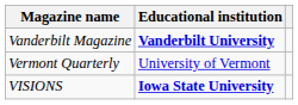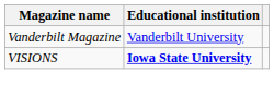Vanderbilt Magazine | Educational institution: bold -> normal
- row: Vermont Quarterly | University of Vermont
